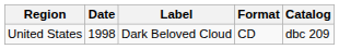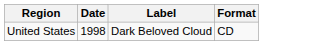- column: Catalog | dbc 209
